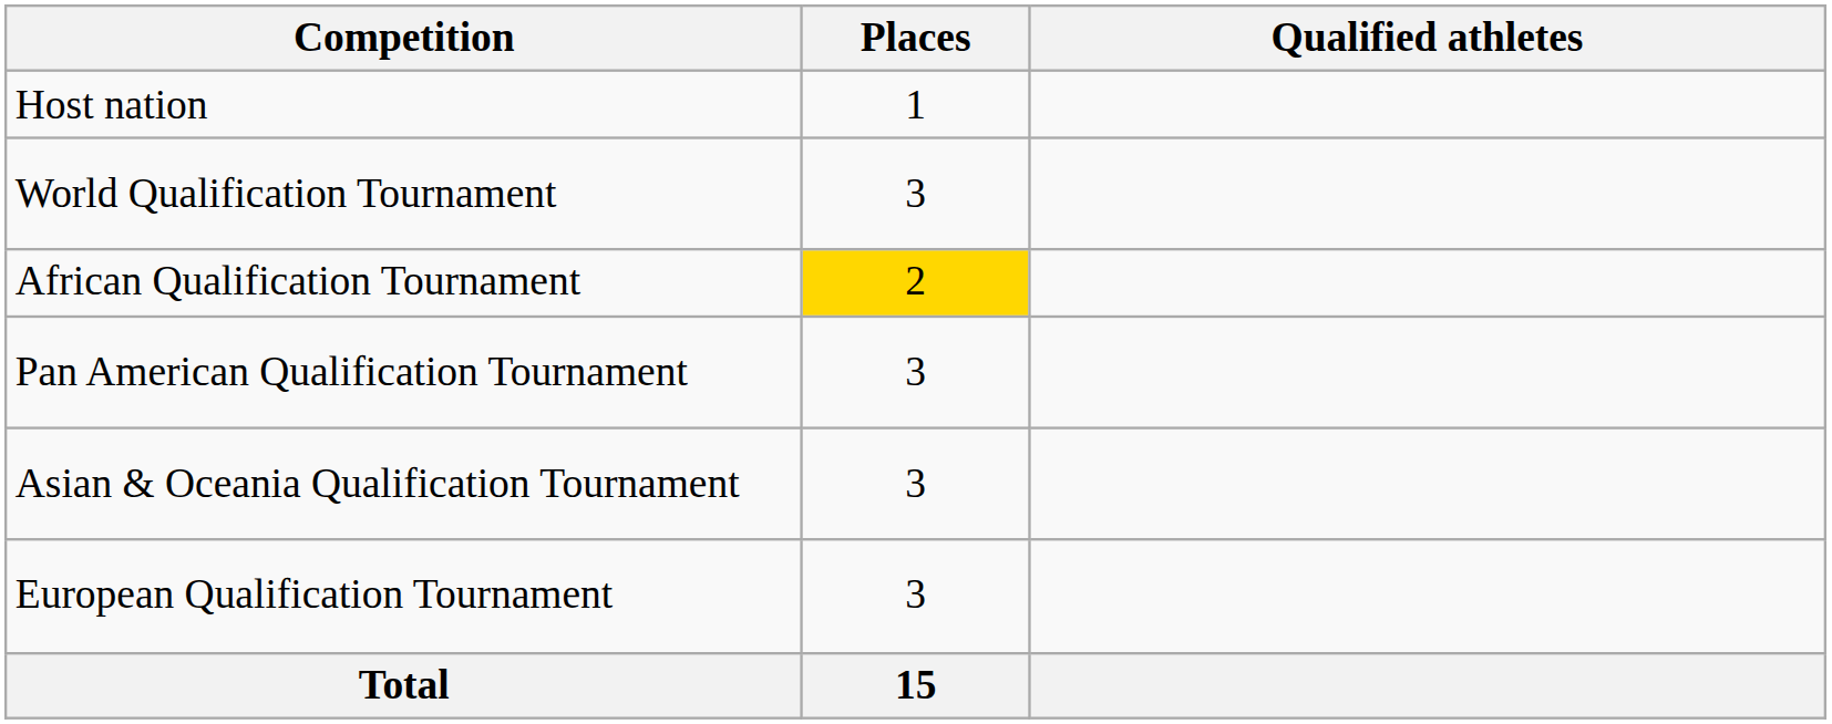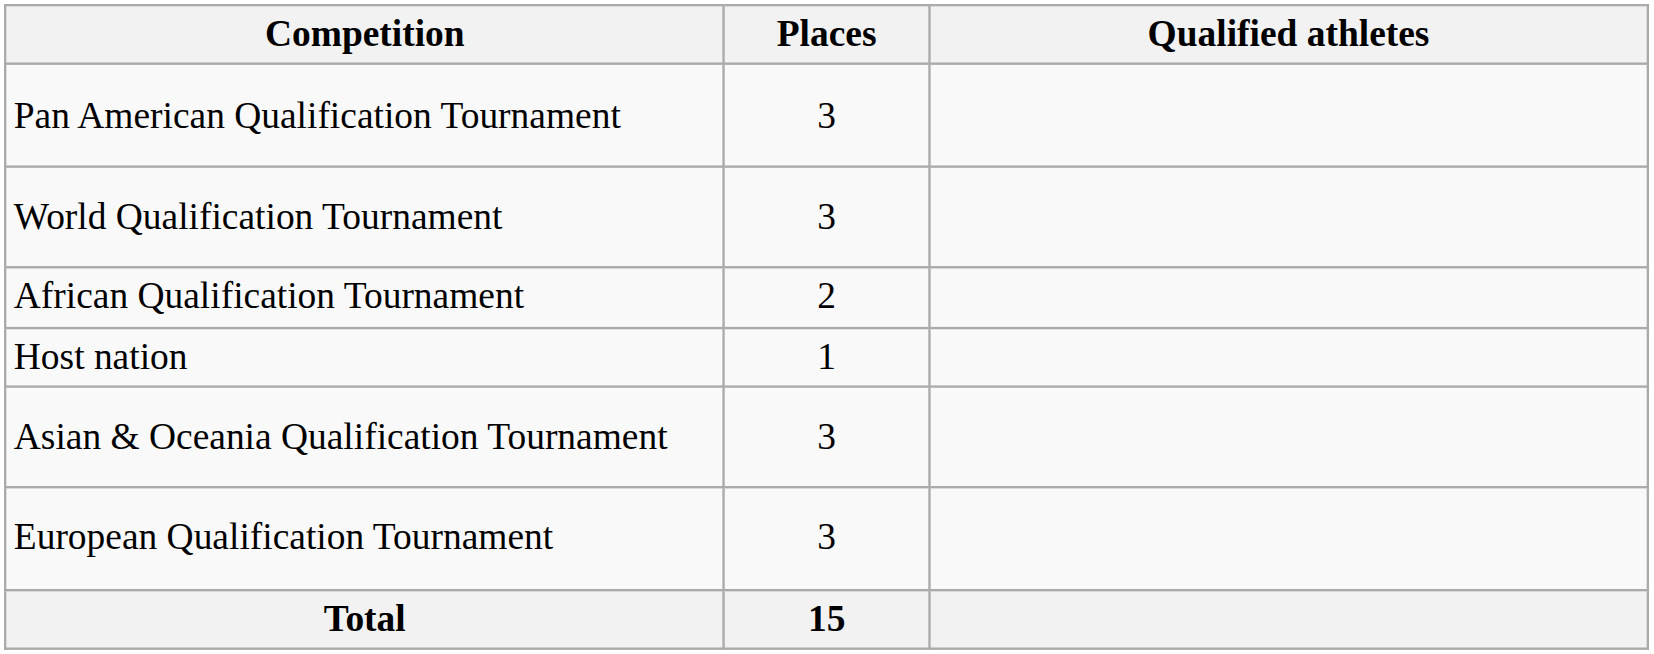rows swapped: Host nation <-> Pan American Qualification Tournament
African Qualification Tournament | Places: gold background -> no background
